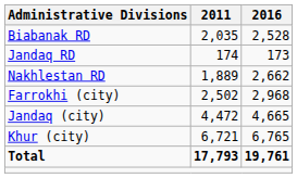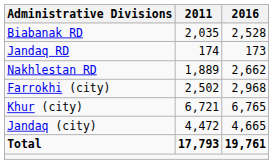rows swapped: Jandaq (city) <-> Khur (city)
